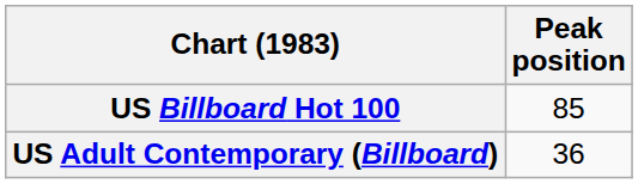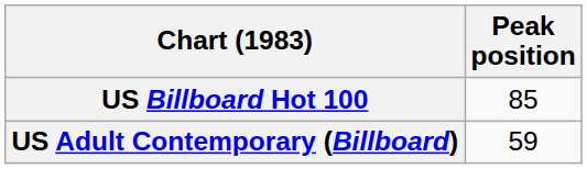US Adult Contemporary (Billboard) | Peak position: 36 -> 59
